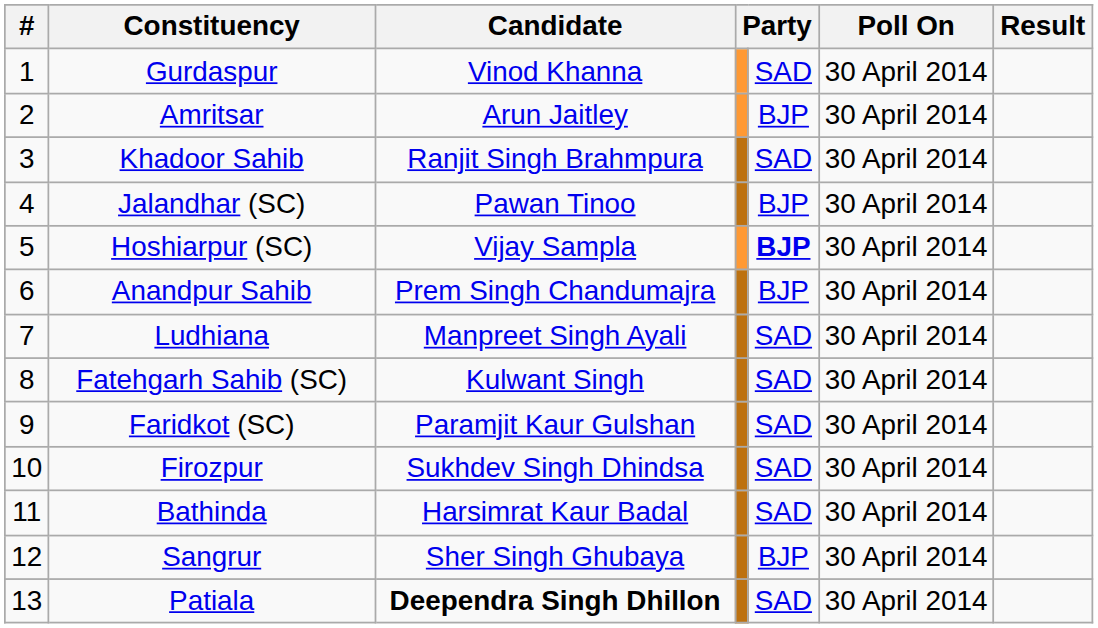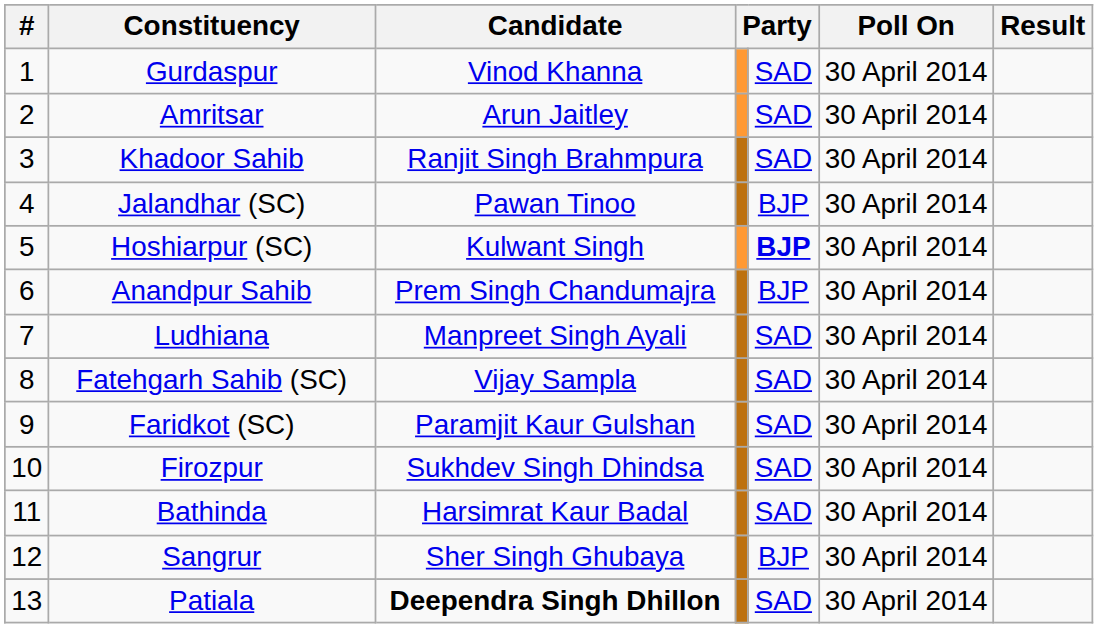Amritsar | column 5: BJP -> SAD
Hoshiarpur (SC) | Candidate: Vijay Sampla -> Kulwant Singh
Fatehgarh Sahib (SC) | Candidate: Kulwant Singh -> Vijay Sampla
